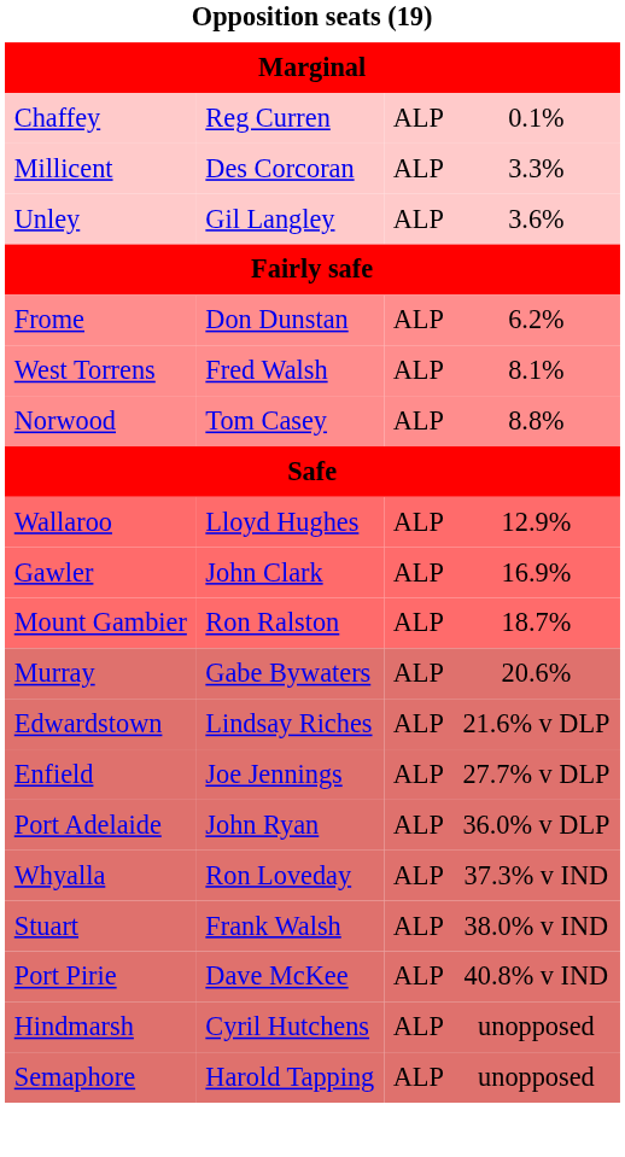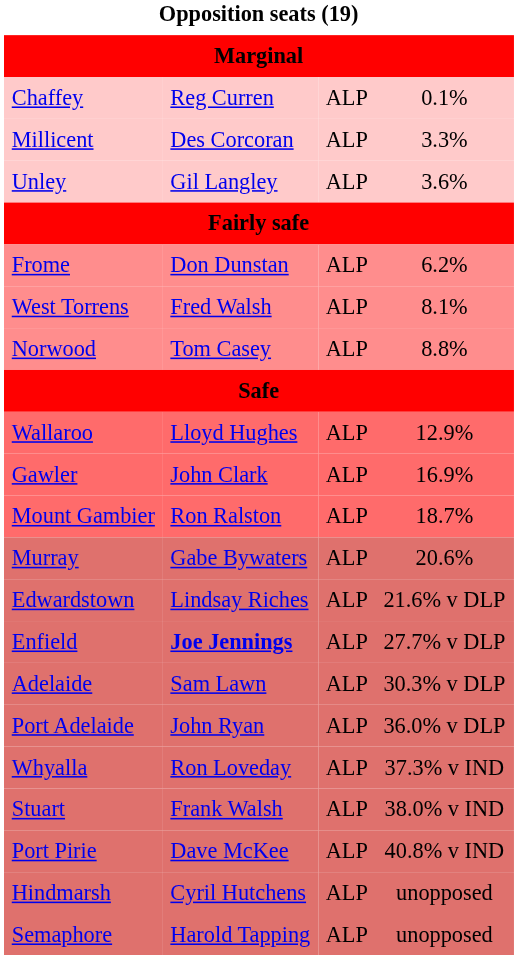Enfield | column 2: normal -> bold
+ row: Adelaide | Sam Lawn | ALP | 30.3% v DLP
